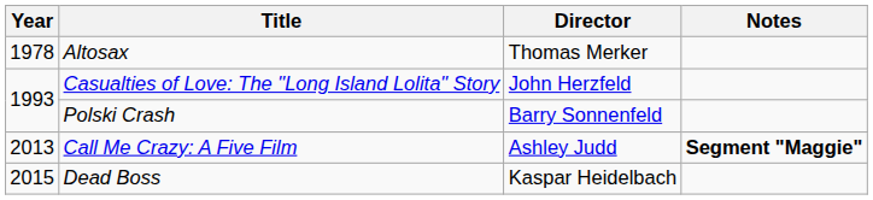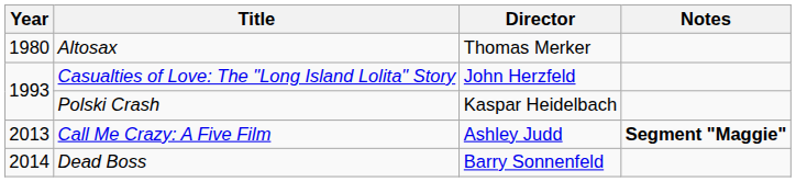Altosax | Year: 1978 -> 1980
Polski Crash | Director: Barry Sonnenfeld -> Kaspar Heidelbach
Dead Boss | Year: 2015 -> 2014
Dead Boss | Director: Kaspar Heidelbach -> Barry Sonnenfeld
